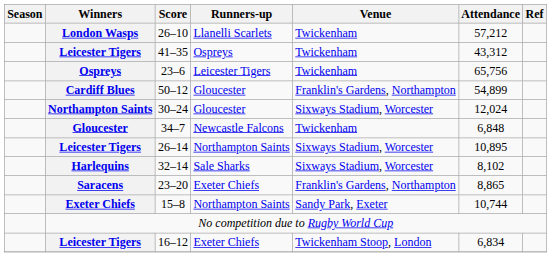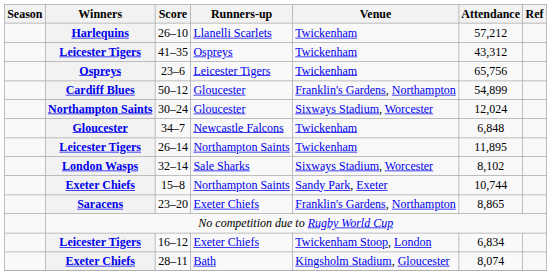26–10 | Winners: London Wasps -> Harlequins
26–14 | Venue: Sixways Stadium, Worcester -> Twickenham
26–14 | Attendance: 10,895 -> 11,895
32–14 | Winners: Harlequins -> London Wasps
rows swapped: 15–8 <-> 23–20
+ row: Exeter Chiefs | 28–11 | Bath | Kingsholm Stadium, Gloucester | 8,074
